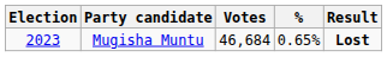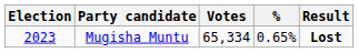Mugisha Muntu | Votes: 46,684 -> 65,334
